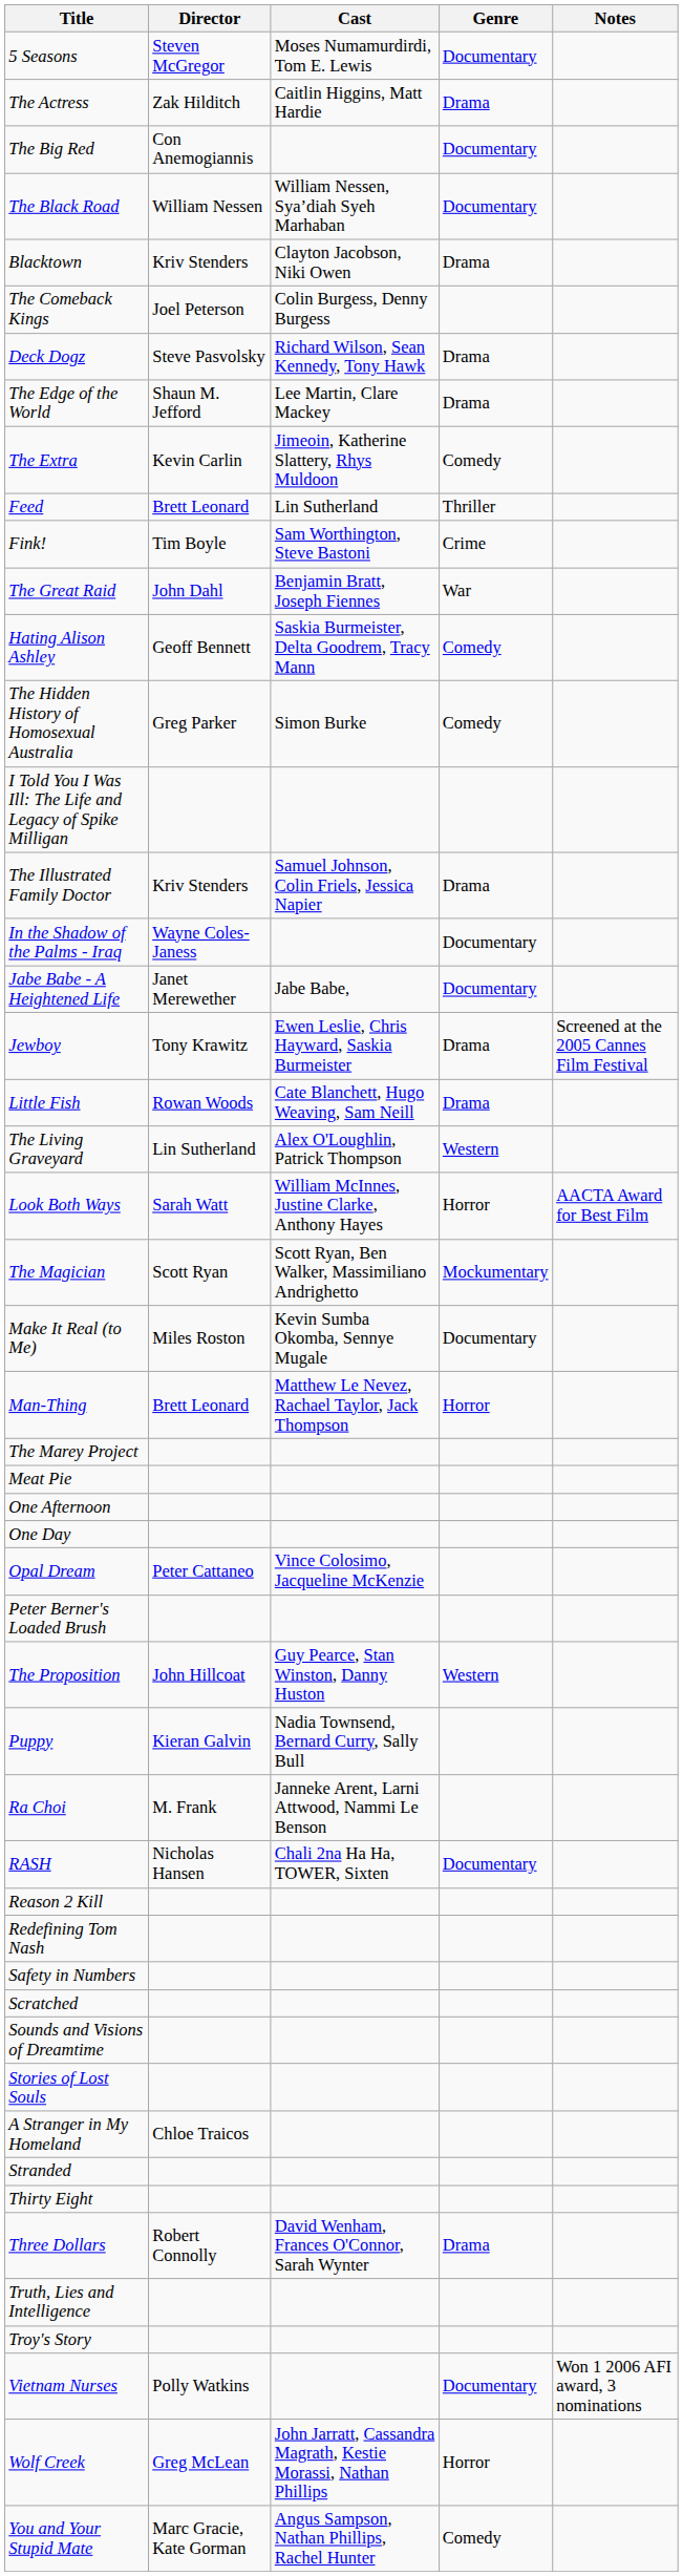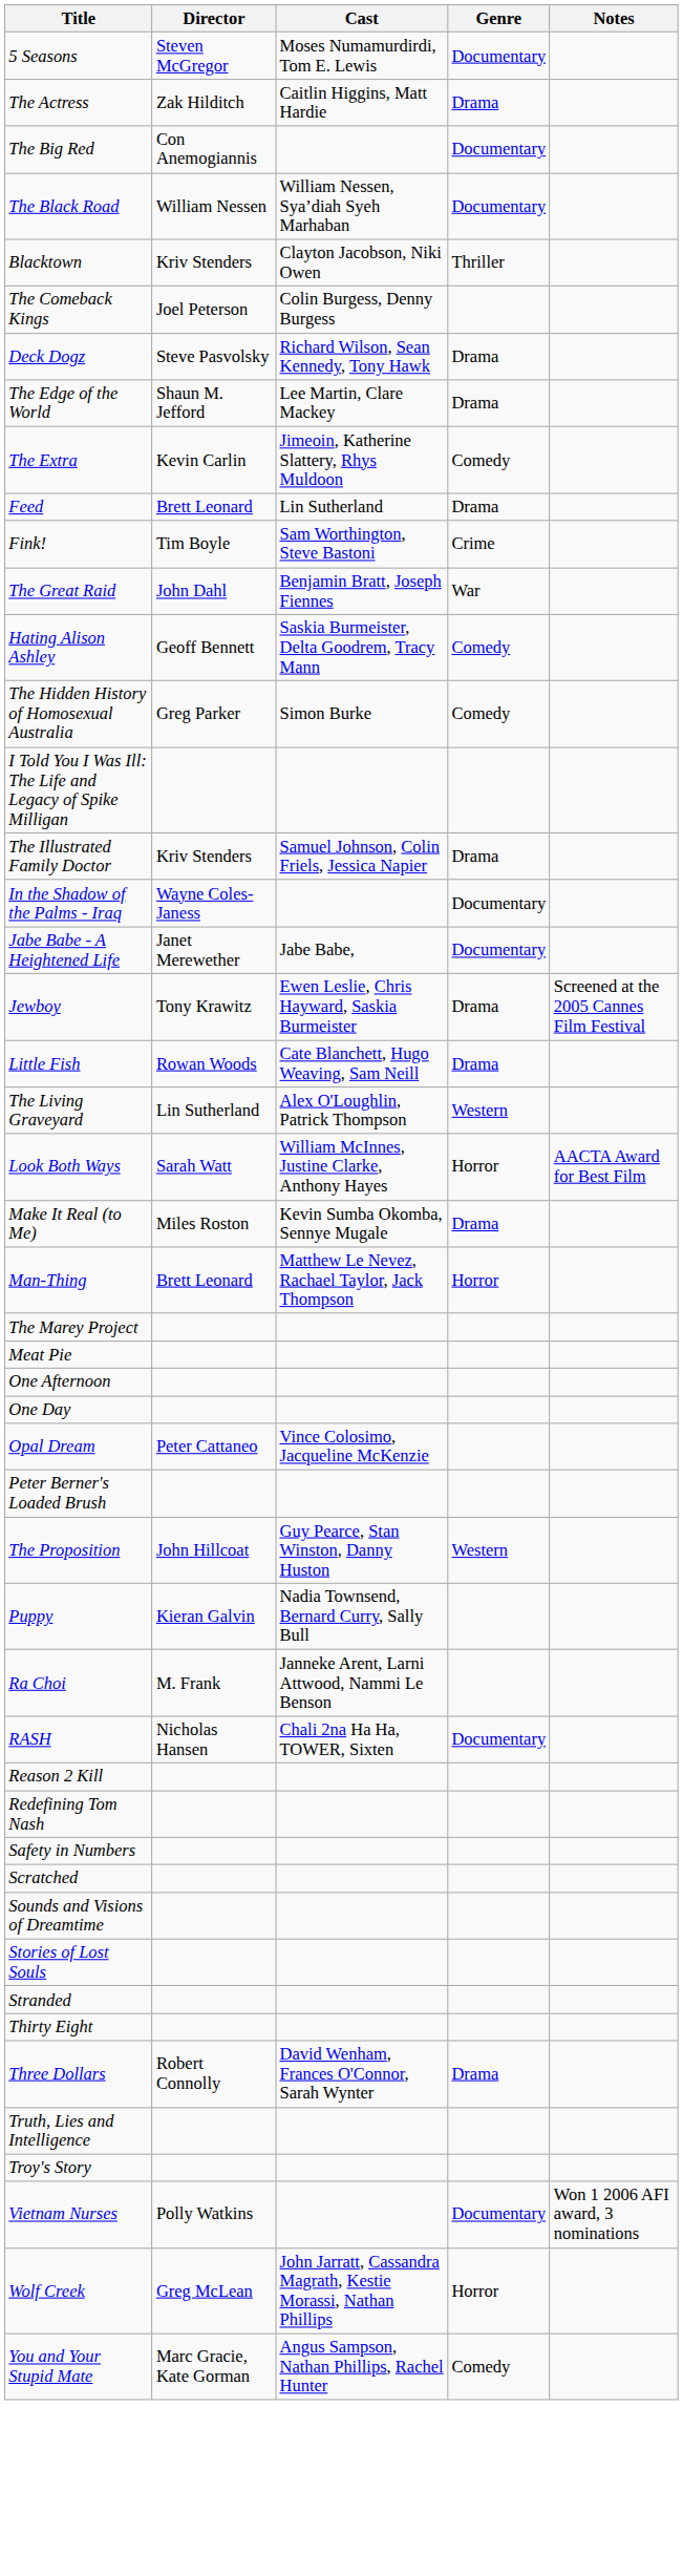Blacktown | Genre: Drama -> Thriller
Feed | Genre: Thriller -> Drama
- row: The Magician | Scott Ryan | Scott Ryan, Ben Walker, Massimiliano Andrighetto | Mockumentary
Make It Real (to Me) | Genre: Documentary -> Drama
- row: A Stranger in My Homeland | Chloe Traicos
